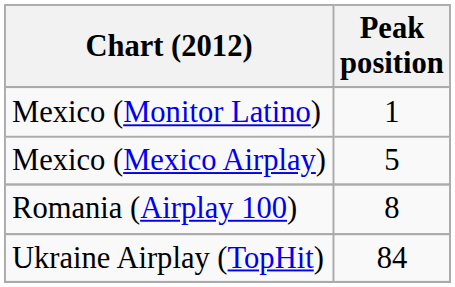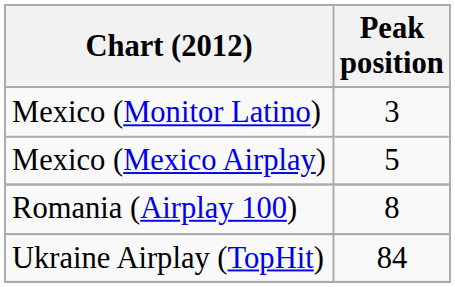Mexico (Monitor Latino) | Peak position: 1 -> 3
